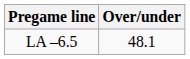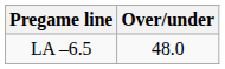LA –6.5 | Over/under: 48.1 -> 48.0
